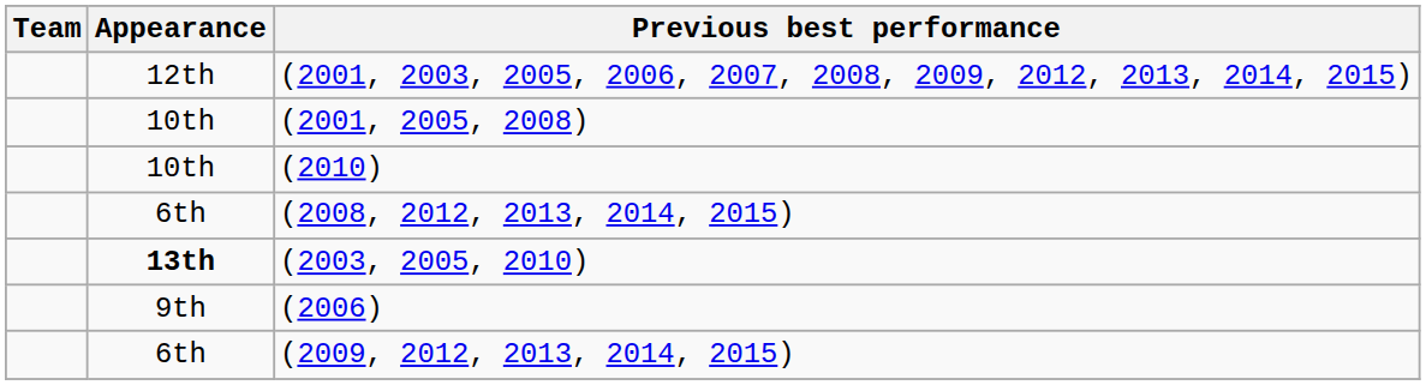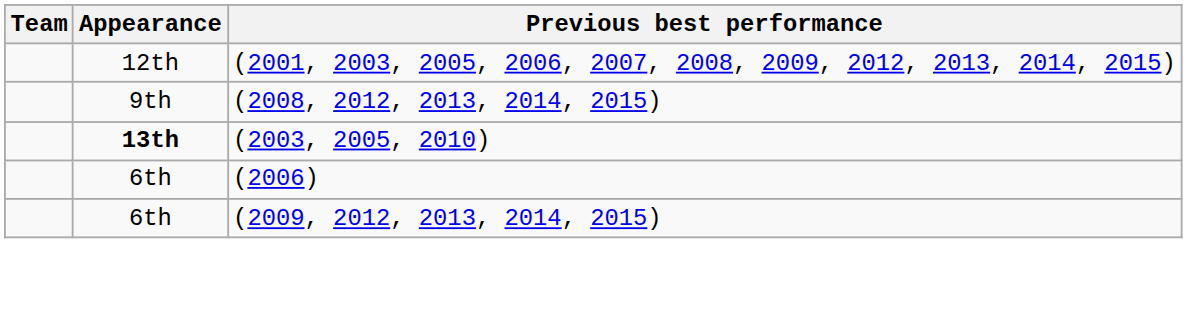- row: 10th | (2001, 2005, 2008)
- row: 10th | (2010)
(2008, 2012, 2013, 2014, 2015) | Appearance: 6th -> 9th
(2006) | Appearance: 9th -> 6th
